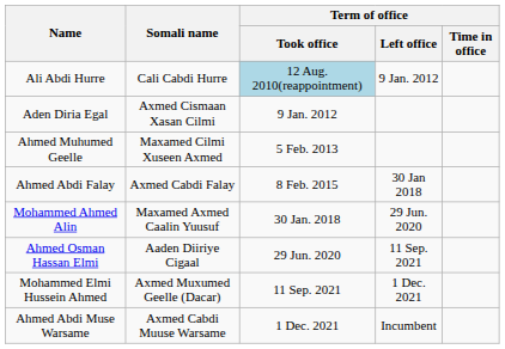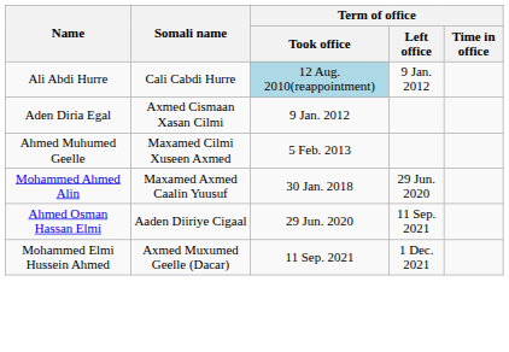- row: Ahmed Abdi Falay | Axmed Cabdi Falay | 8 Feb. 2015 | 30 Jan 2018
- row: Ahmed Abdi Muse Warsame | Axmed Cabdi Muuse Warsame | 1 Dec. 2021 | Incumbent
